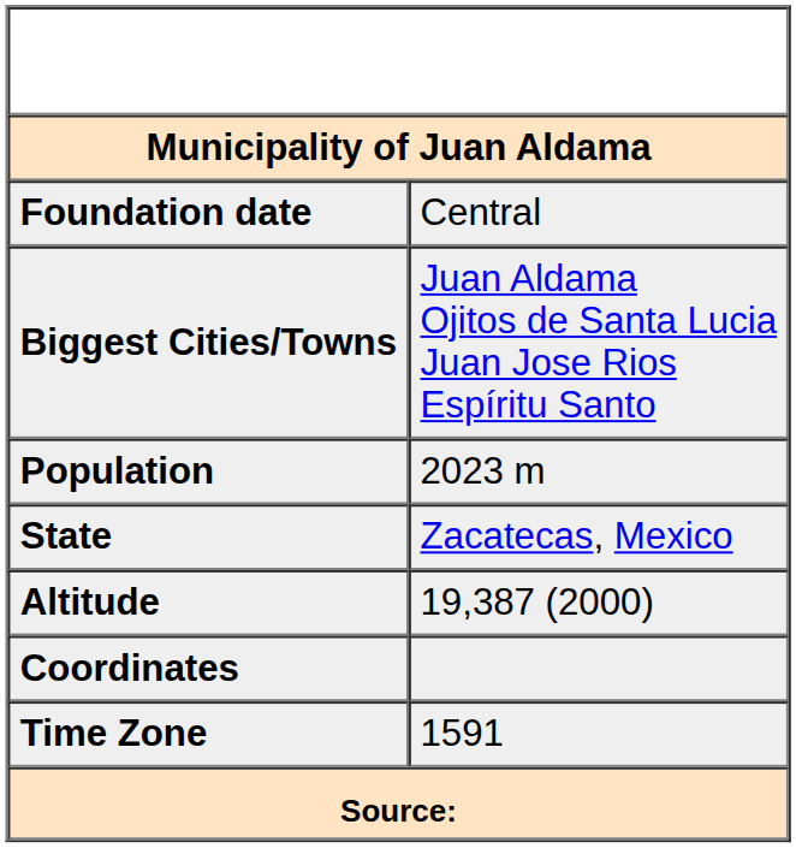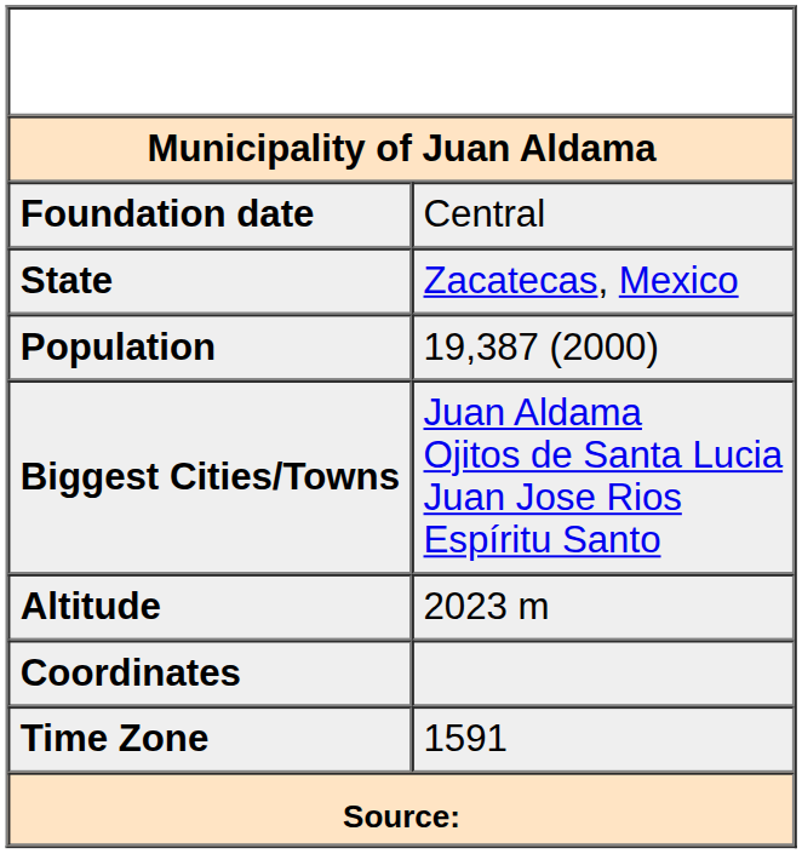rows swapped: State <-> Biggest Cities/Towns
Population | column 2: 2023 m -> 19,387 (2000)
Altitude | column 2: 19,387 (2000) -> 2023 m
